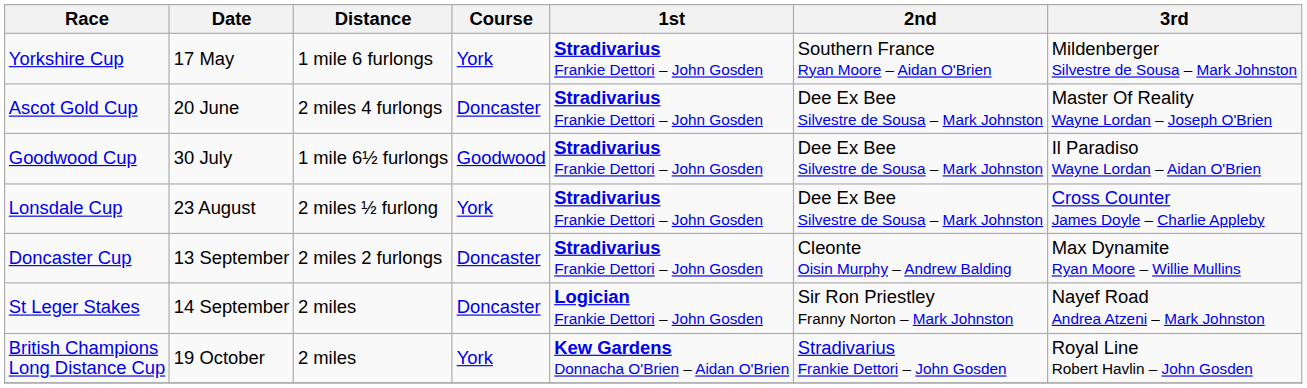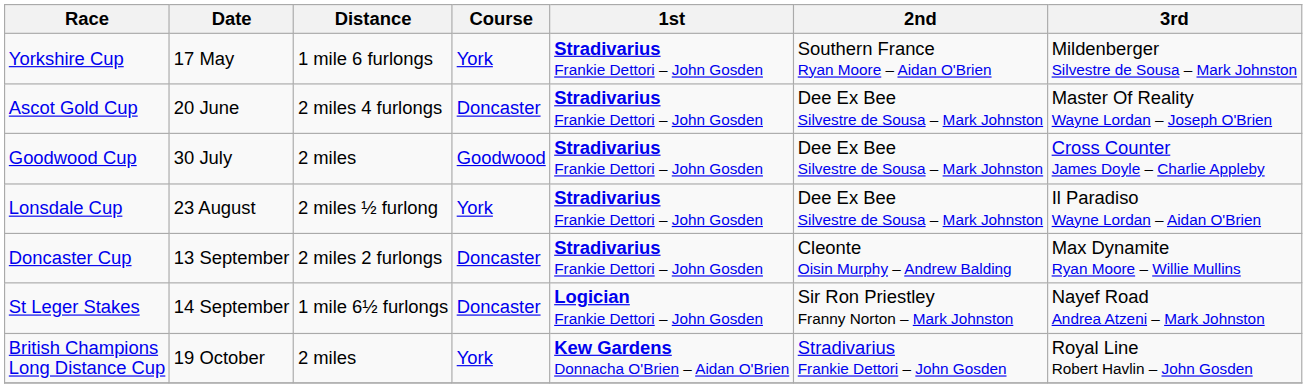Goodwood Cup | Distance: 1 mile 6½ furlongs -> 2 miles
Goodwood Cup | 3rd: Il Paradiso Wayne Lordan – Aidan O'Brien -> Cross Counter James Doyle – Charlie Appleby
Lonsdale Cup | 3rd: Cross Counter James Doyle – Charlie Appleby -> Il Paradiso Wayne Lordan – Aidan O'Brien
St Leger Stakes | Distance: 2 miles -> 1 mile 6½ furlongs
